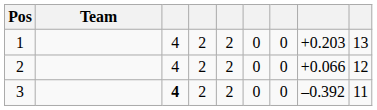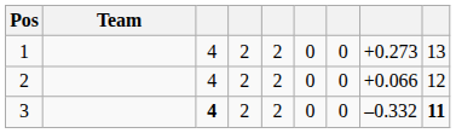1 | column 8: +0.203 -> +0.273
3 | column 8: –0.392 -> –0.332
3 | column 9: normal -> bold
